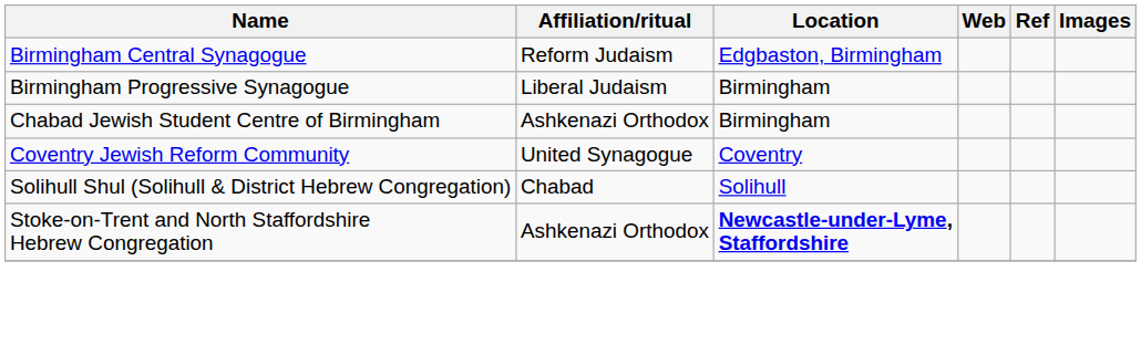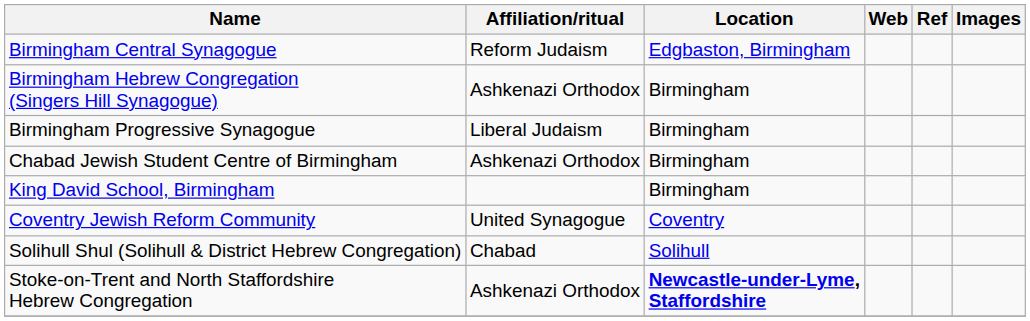+ row: Birmingham Hebrew Congregation (Singers Hill Synagogue) | Ashkenazi Orthodox | Birmingham
+ row: King David School, Birmingham | Birmingham
